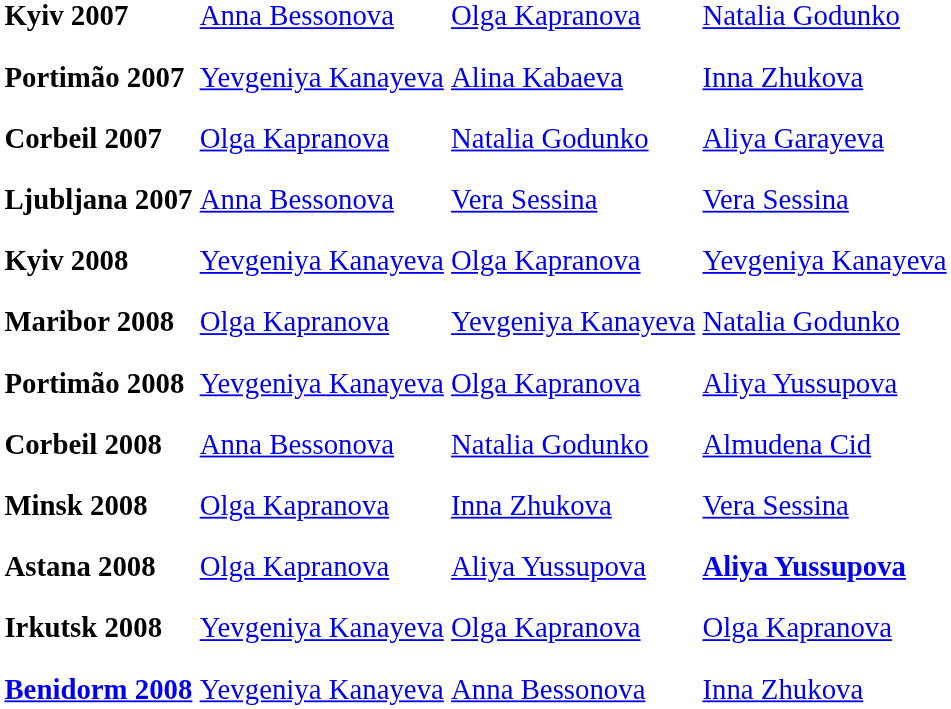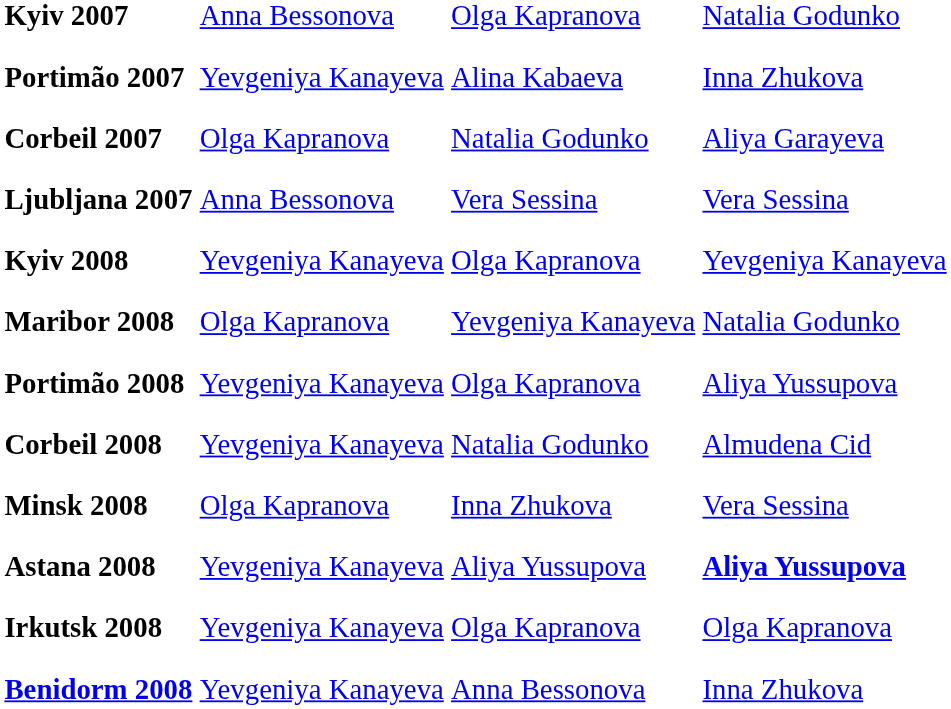Corbeil 2008 | column 2: Anna Bessonova -> Yevgeniya Kanayeva
Astana 2008 | column 2: Olga Kapranova -> Yevgeniya Kanayeva
